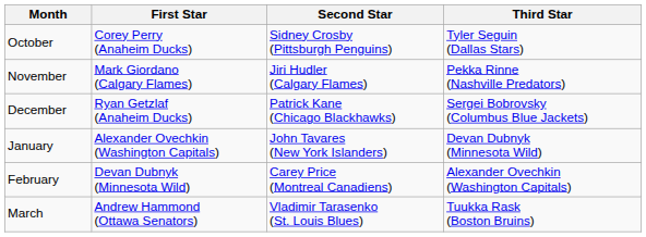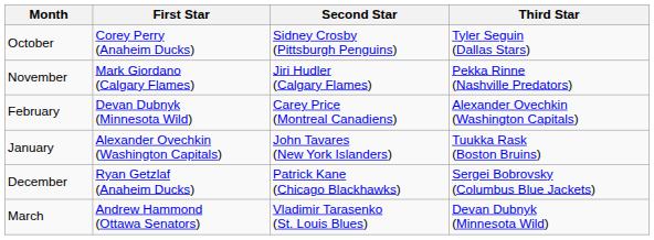rows swapped: December <-> February
January | Third Star: Devan Dubnyk (Minnesota Wild) -> Tuukka Rask (Boston Bruins)
March | Third Star: Tuukka Rask (Boston Bruins) -> Devan Dubnyk (Minnesota Wild)
